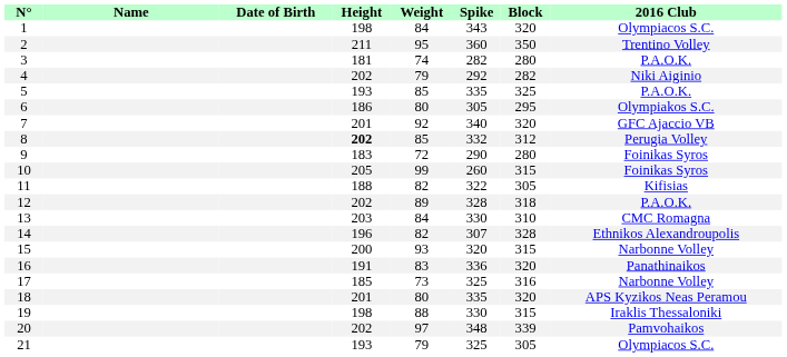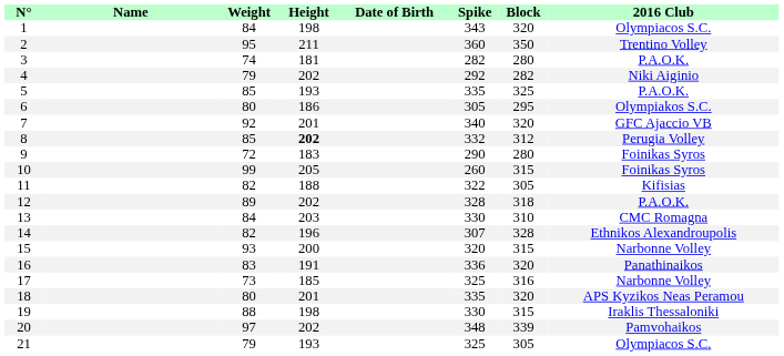columns swapped: Date of Birth <-> Weight
